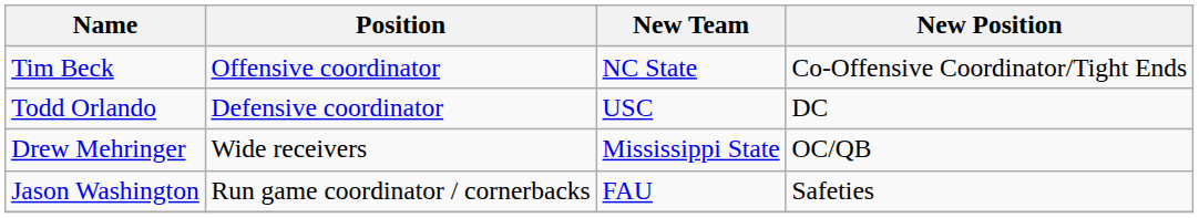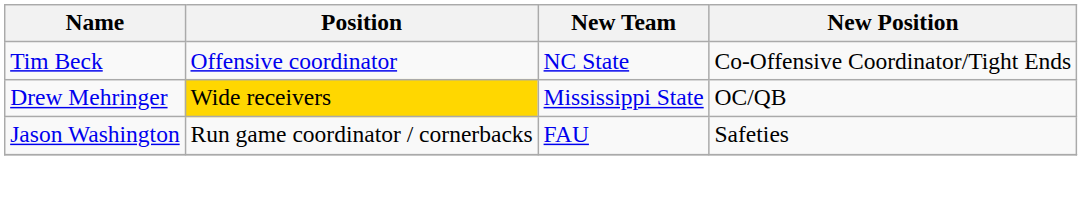- row: Todd Orlando | Defensive coordinator | USC | DC
Drew Mehringer | Position: no background -> gold background
